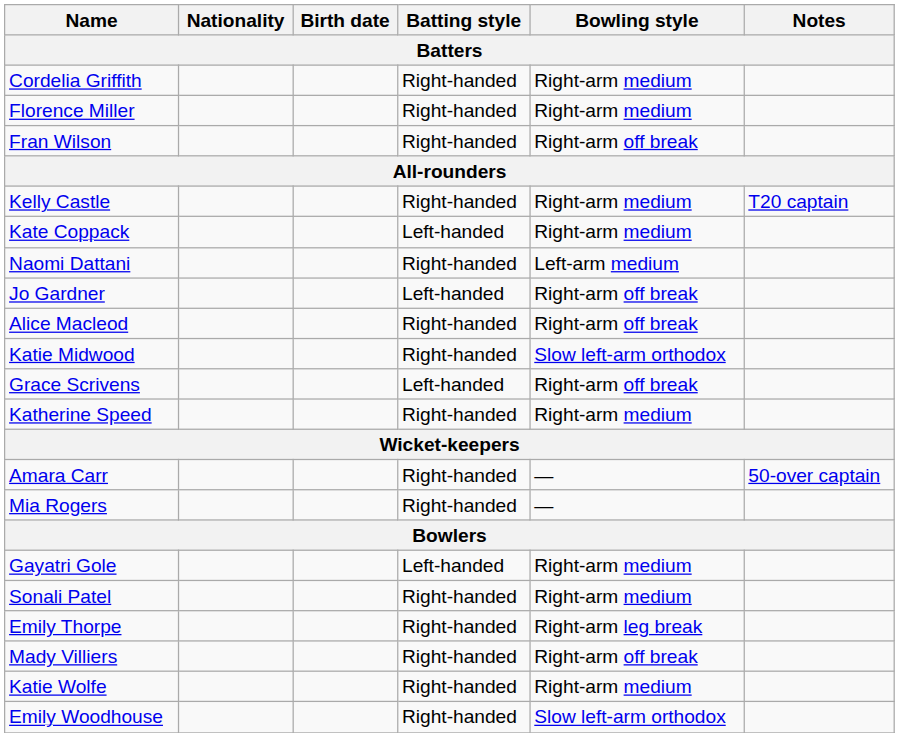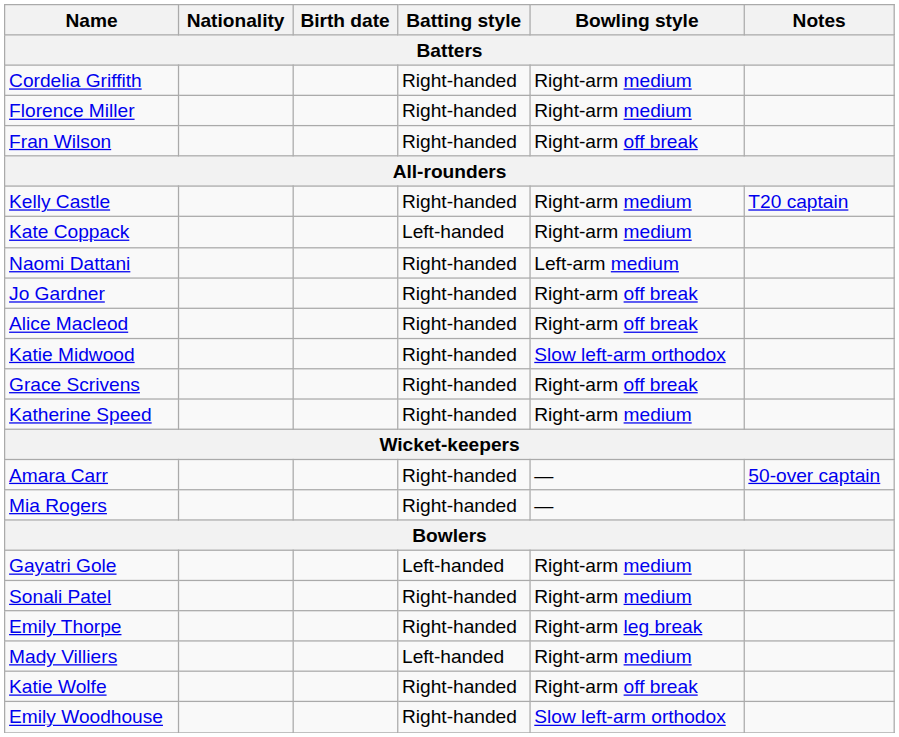Jo Gardner | Batting style: Left-handed -> Right-handed
Grace Scrivens | Batting style: Left-handed -> Right-handed
Mady Villiers | Batting style: Right-handed -> Left-handed
Mady Villiers | Bowling style: Right-arm off break -> Right-arm medium
Katie Wolfe | Bowling style: Right-arm medium -> Right-arm off break
